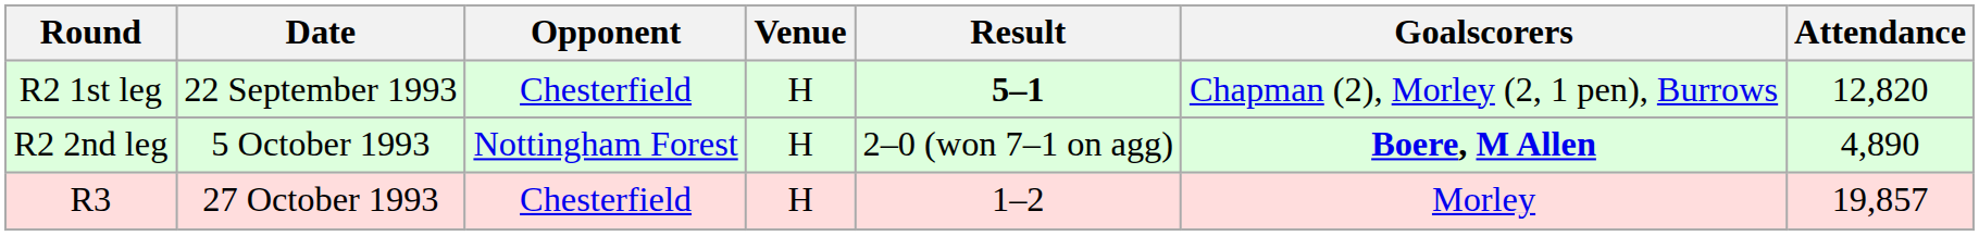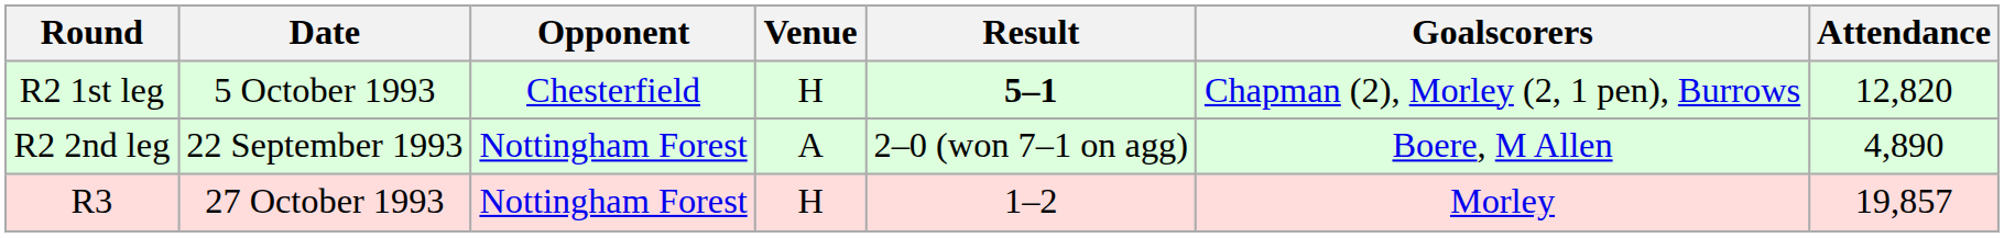R2 1st leg | Date: 22 September 1993 -> 5 October 1993
R2 2nd leg | Date: 5 October 1993 -> 22 September 1993
R2 2nd leg | Venue: H -> A
R2 2nd leg | Goalscorers: bold -> normal
R3 | Opponent: Chesterfield -> Nottingham Forest
